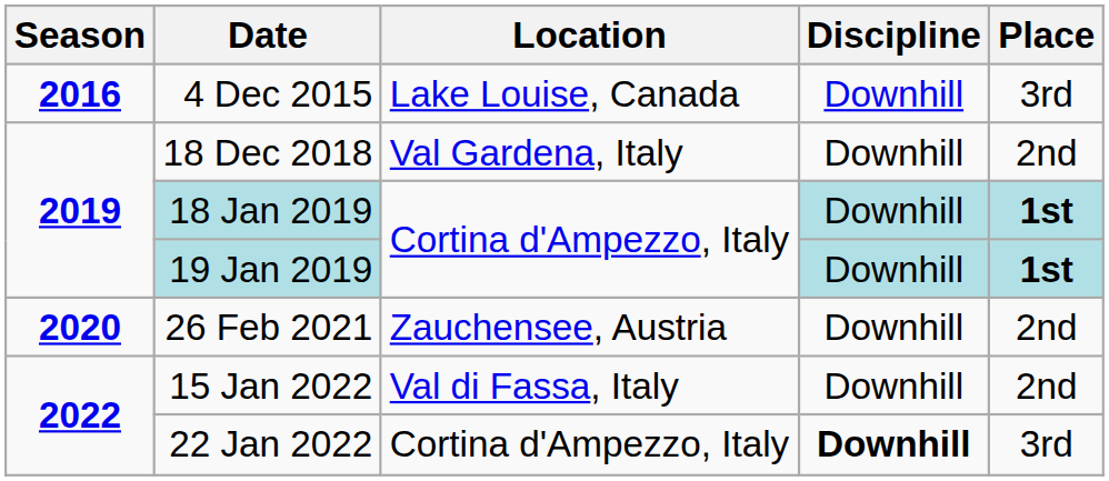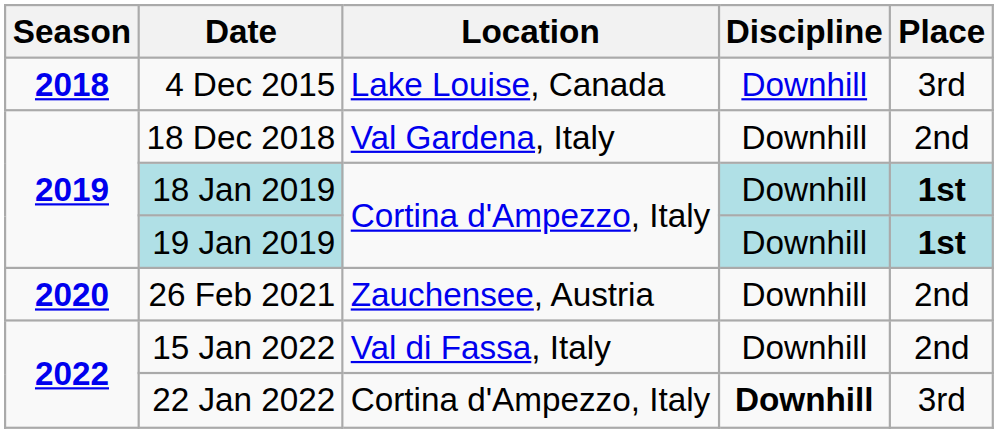4 Dec 2015 | Season: 2016 -> 2018
